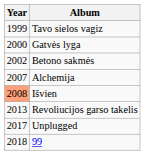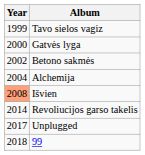Alchemija | Year: 2007 -> 2004
Revoliucijos garso takelis | Year: 2013 -> 2014
